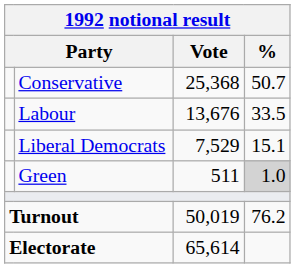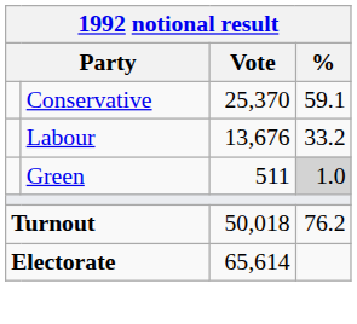Conservative | Vote: 25,368 -> 25,370
Conservative | %: 50.7 -> 59.1
Labour | %: 33.5 -> 33.2
- row: Liberal Democrats | 7,529 | 15.1
Turnout | Vote: 50,019 -> 50,018
